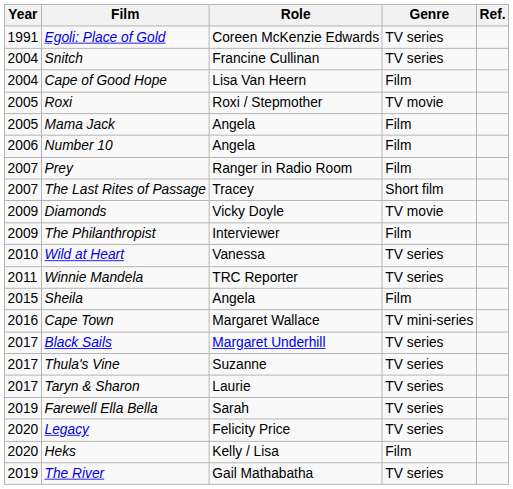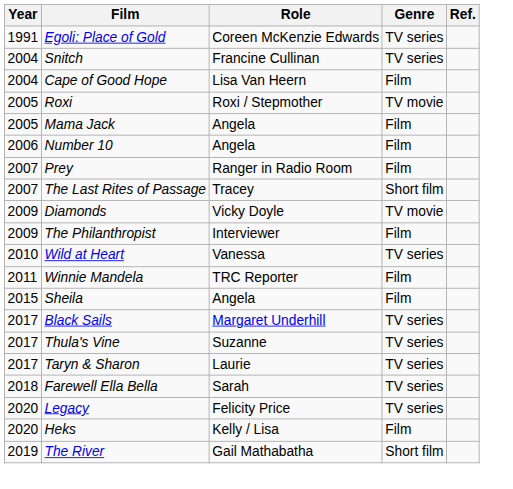Winnie Mandela | Genre: TV series -> Film
- row: 2016 | Cape Town | Margaret Wallace | TV mini-series
Farewell Ella Bella | Year: 2019 -> 2018
The River | Genre: TV series -> Short film
